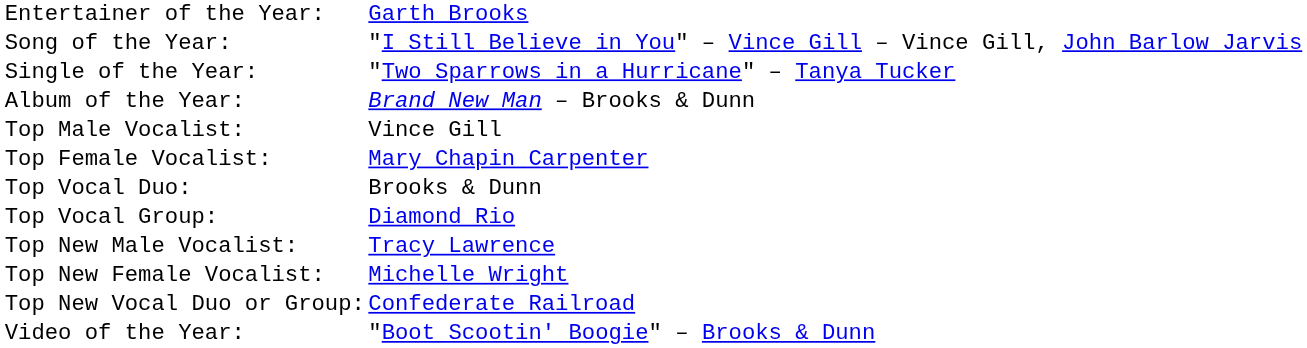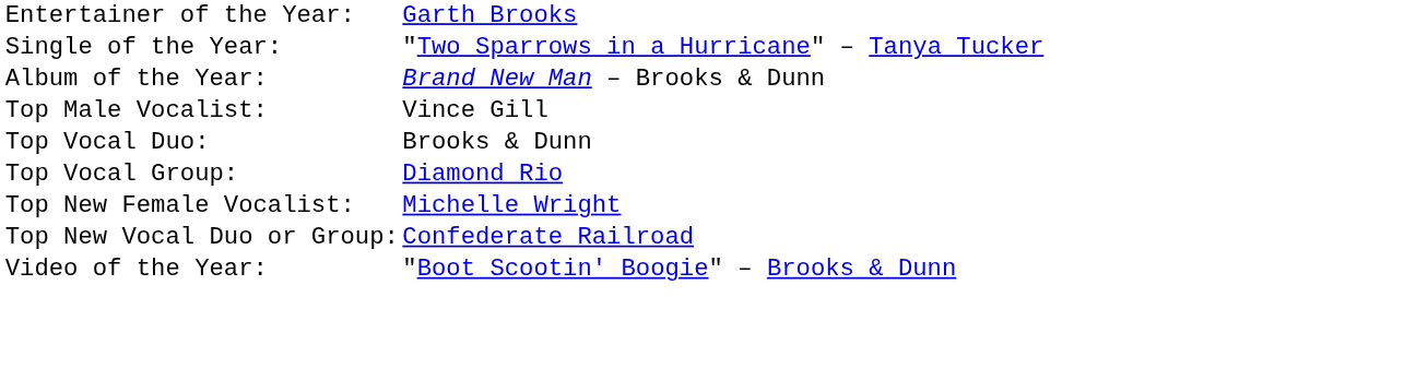- row: Song of the Year: | "I Still Believe in You" – Vince Gill – Vince Gill, John Barlow Jarvis
- row: Top Female Vocalist: | Mary Chapin Carpenter
- row: Top New Male Vocalist: | Tracy Lawrence
